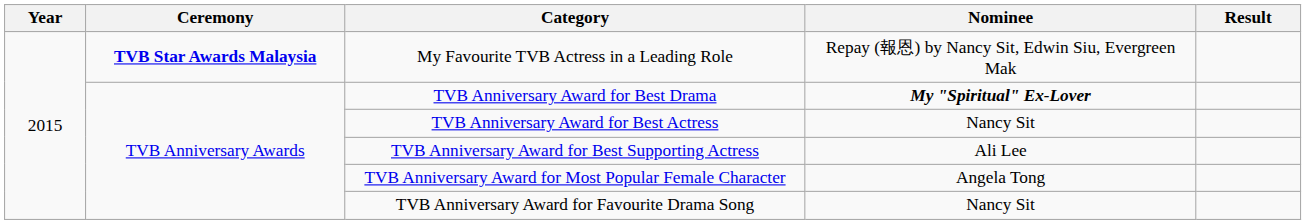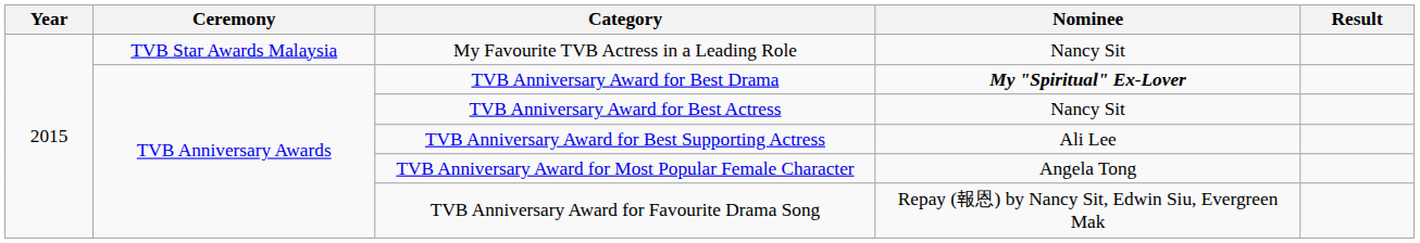My Favourite TVB Actress in a Leading Role | Ceremony: bold -> normal
My Favourite TVB Actress in a Leading Role | Nominee: Repay (報恩) by Nancy Sit, Edwin Siu, Evergreen Mak -> Nancy Sit
TVB Anniversary Award for Favourite Drama Song | Nominee: Nancy Sit -> Repay (報恩) by Nancy Sit, Edwin Siu, Evergreen Mak
